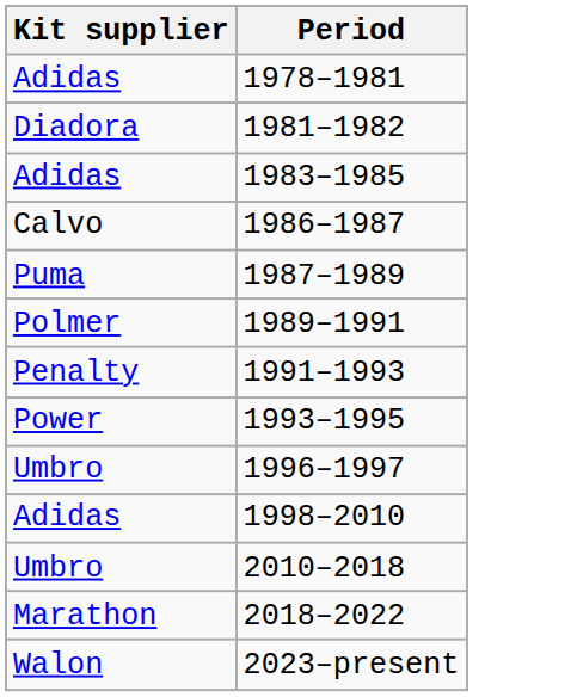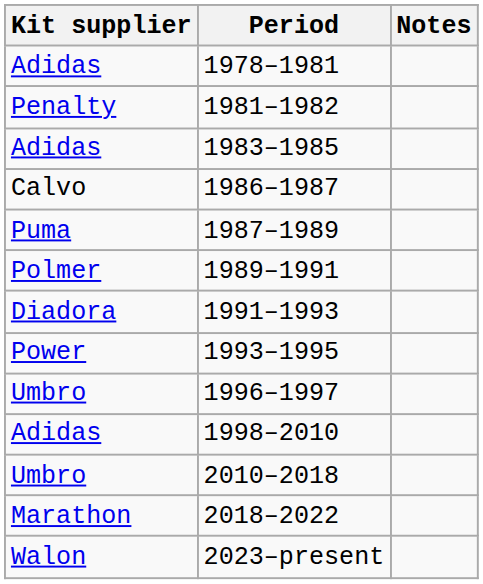+ column: Notes
1981–1982 | Kit supplier: Diadora -> Penalty
1991–1993 | Kit supplier: Penalty -> Diadora
